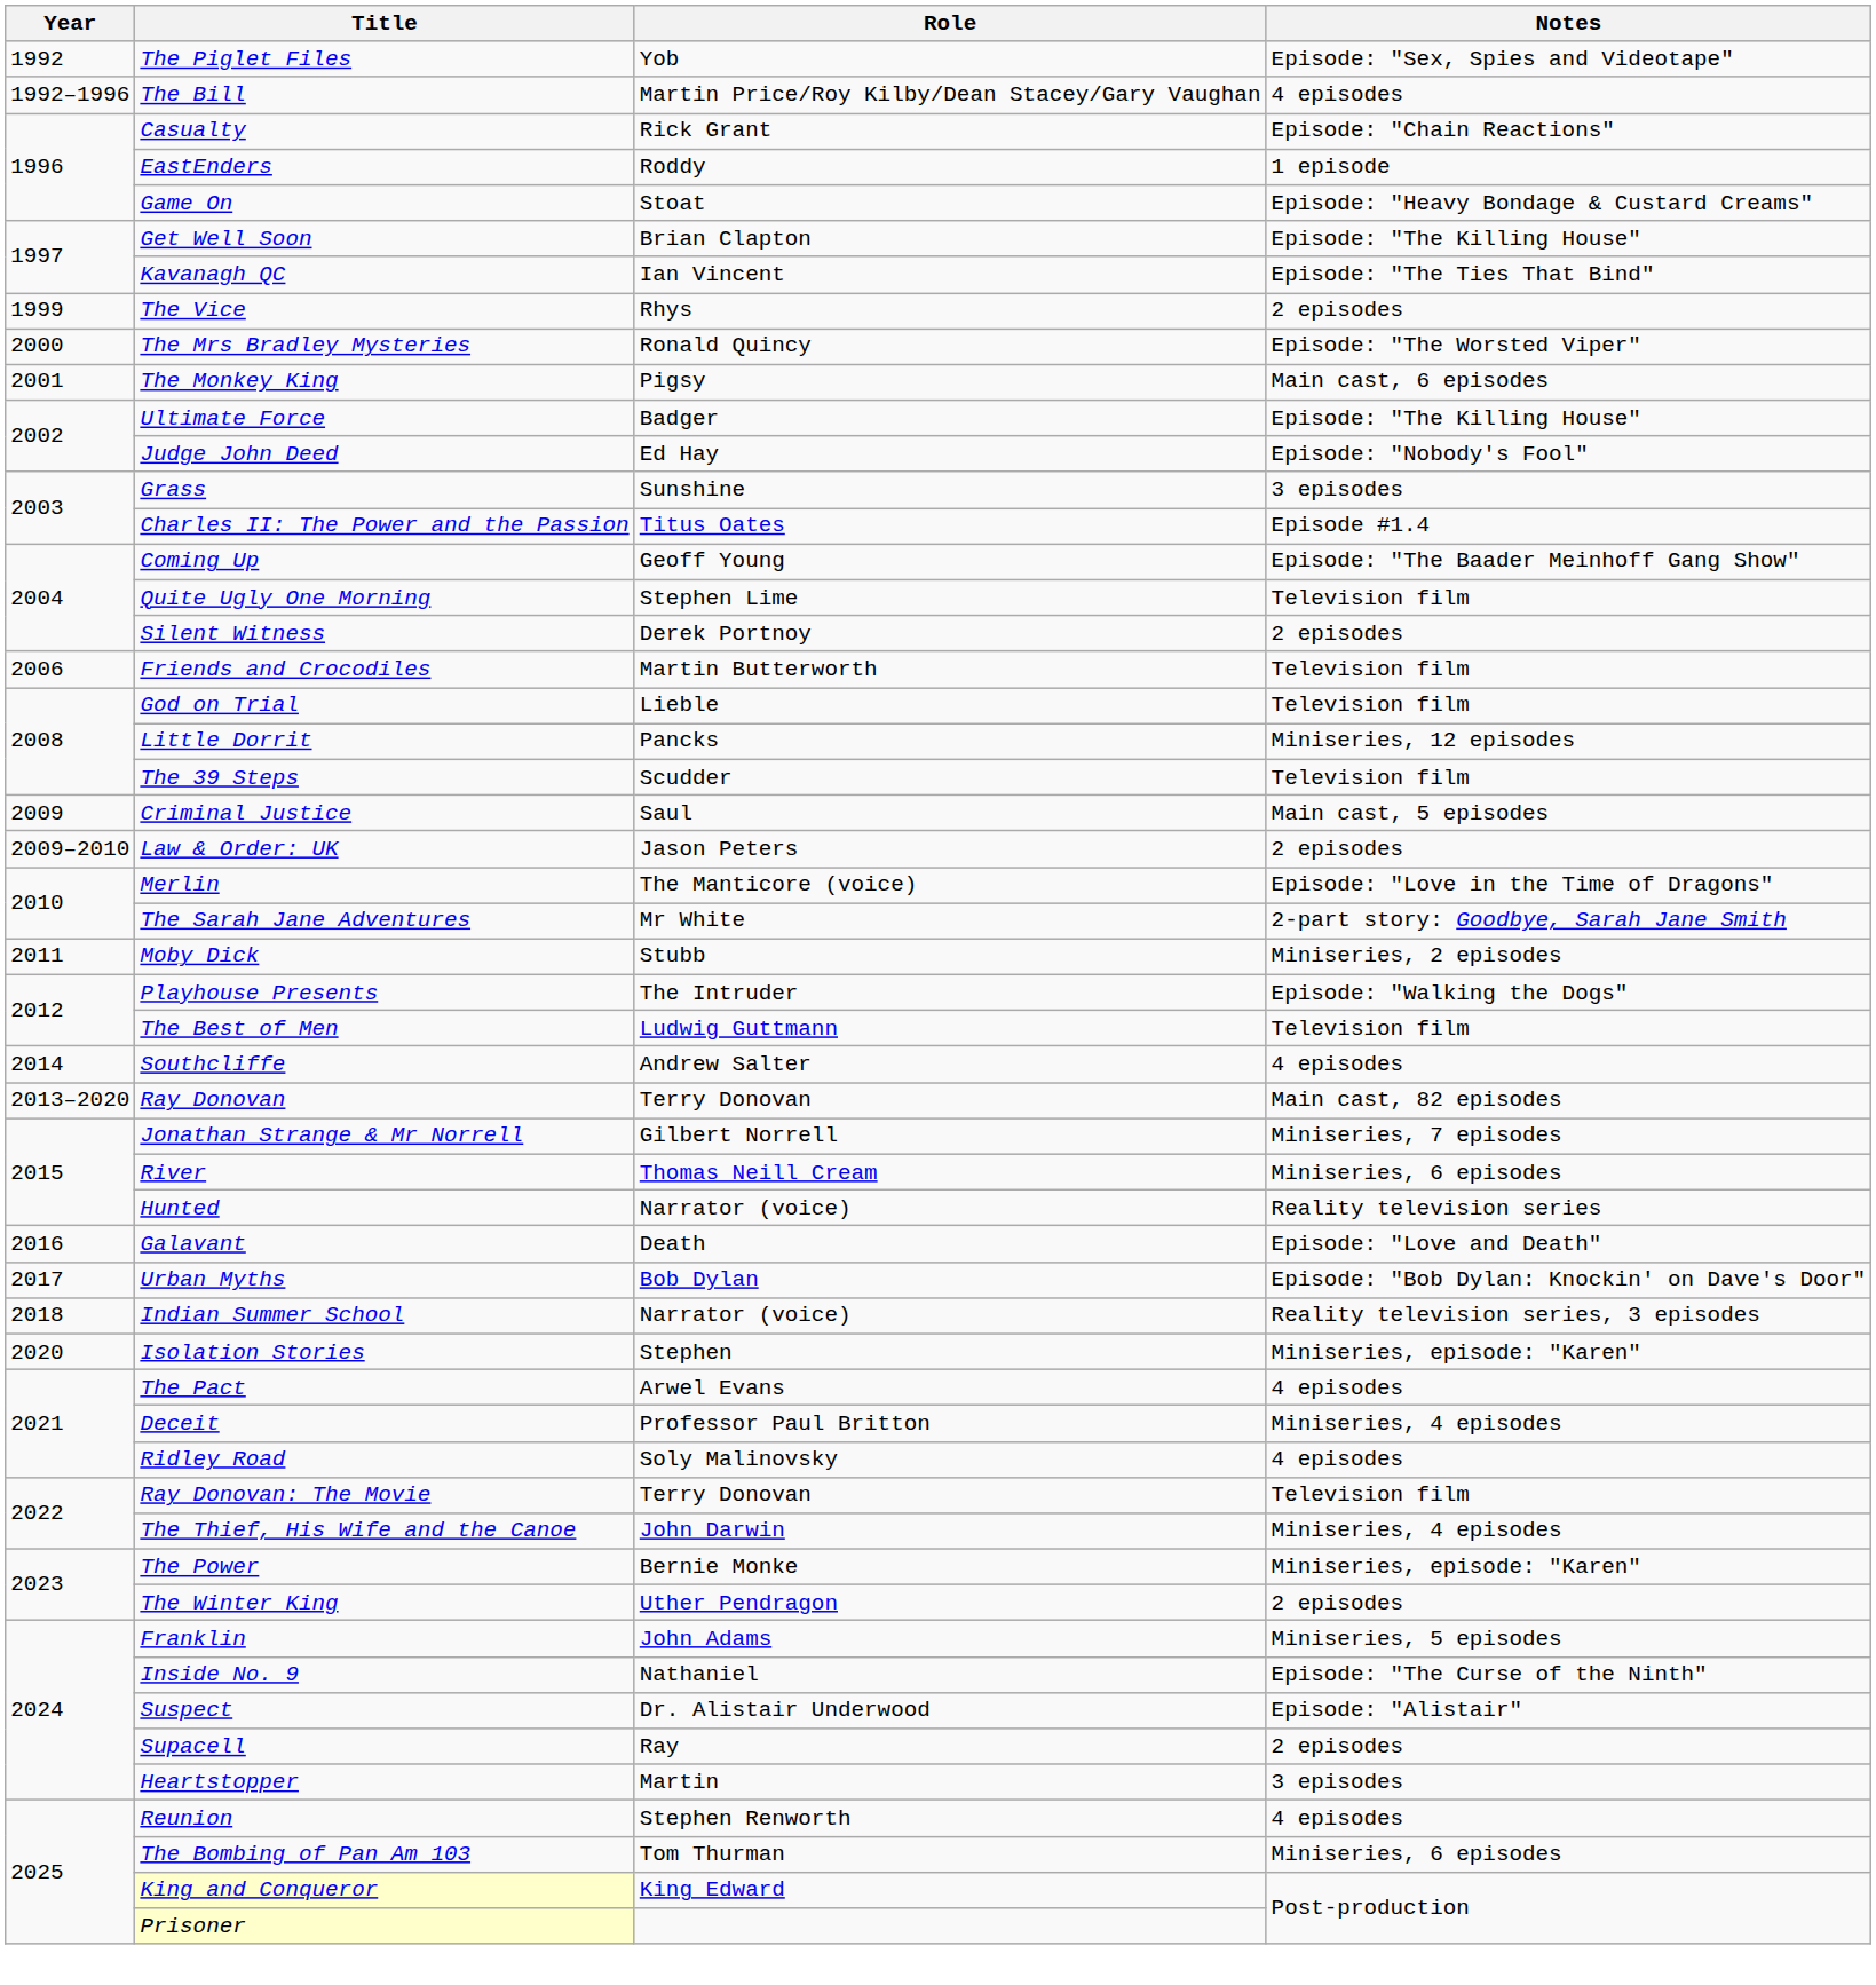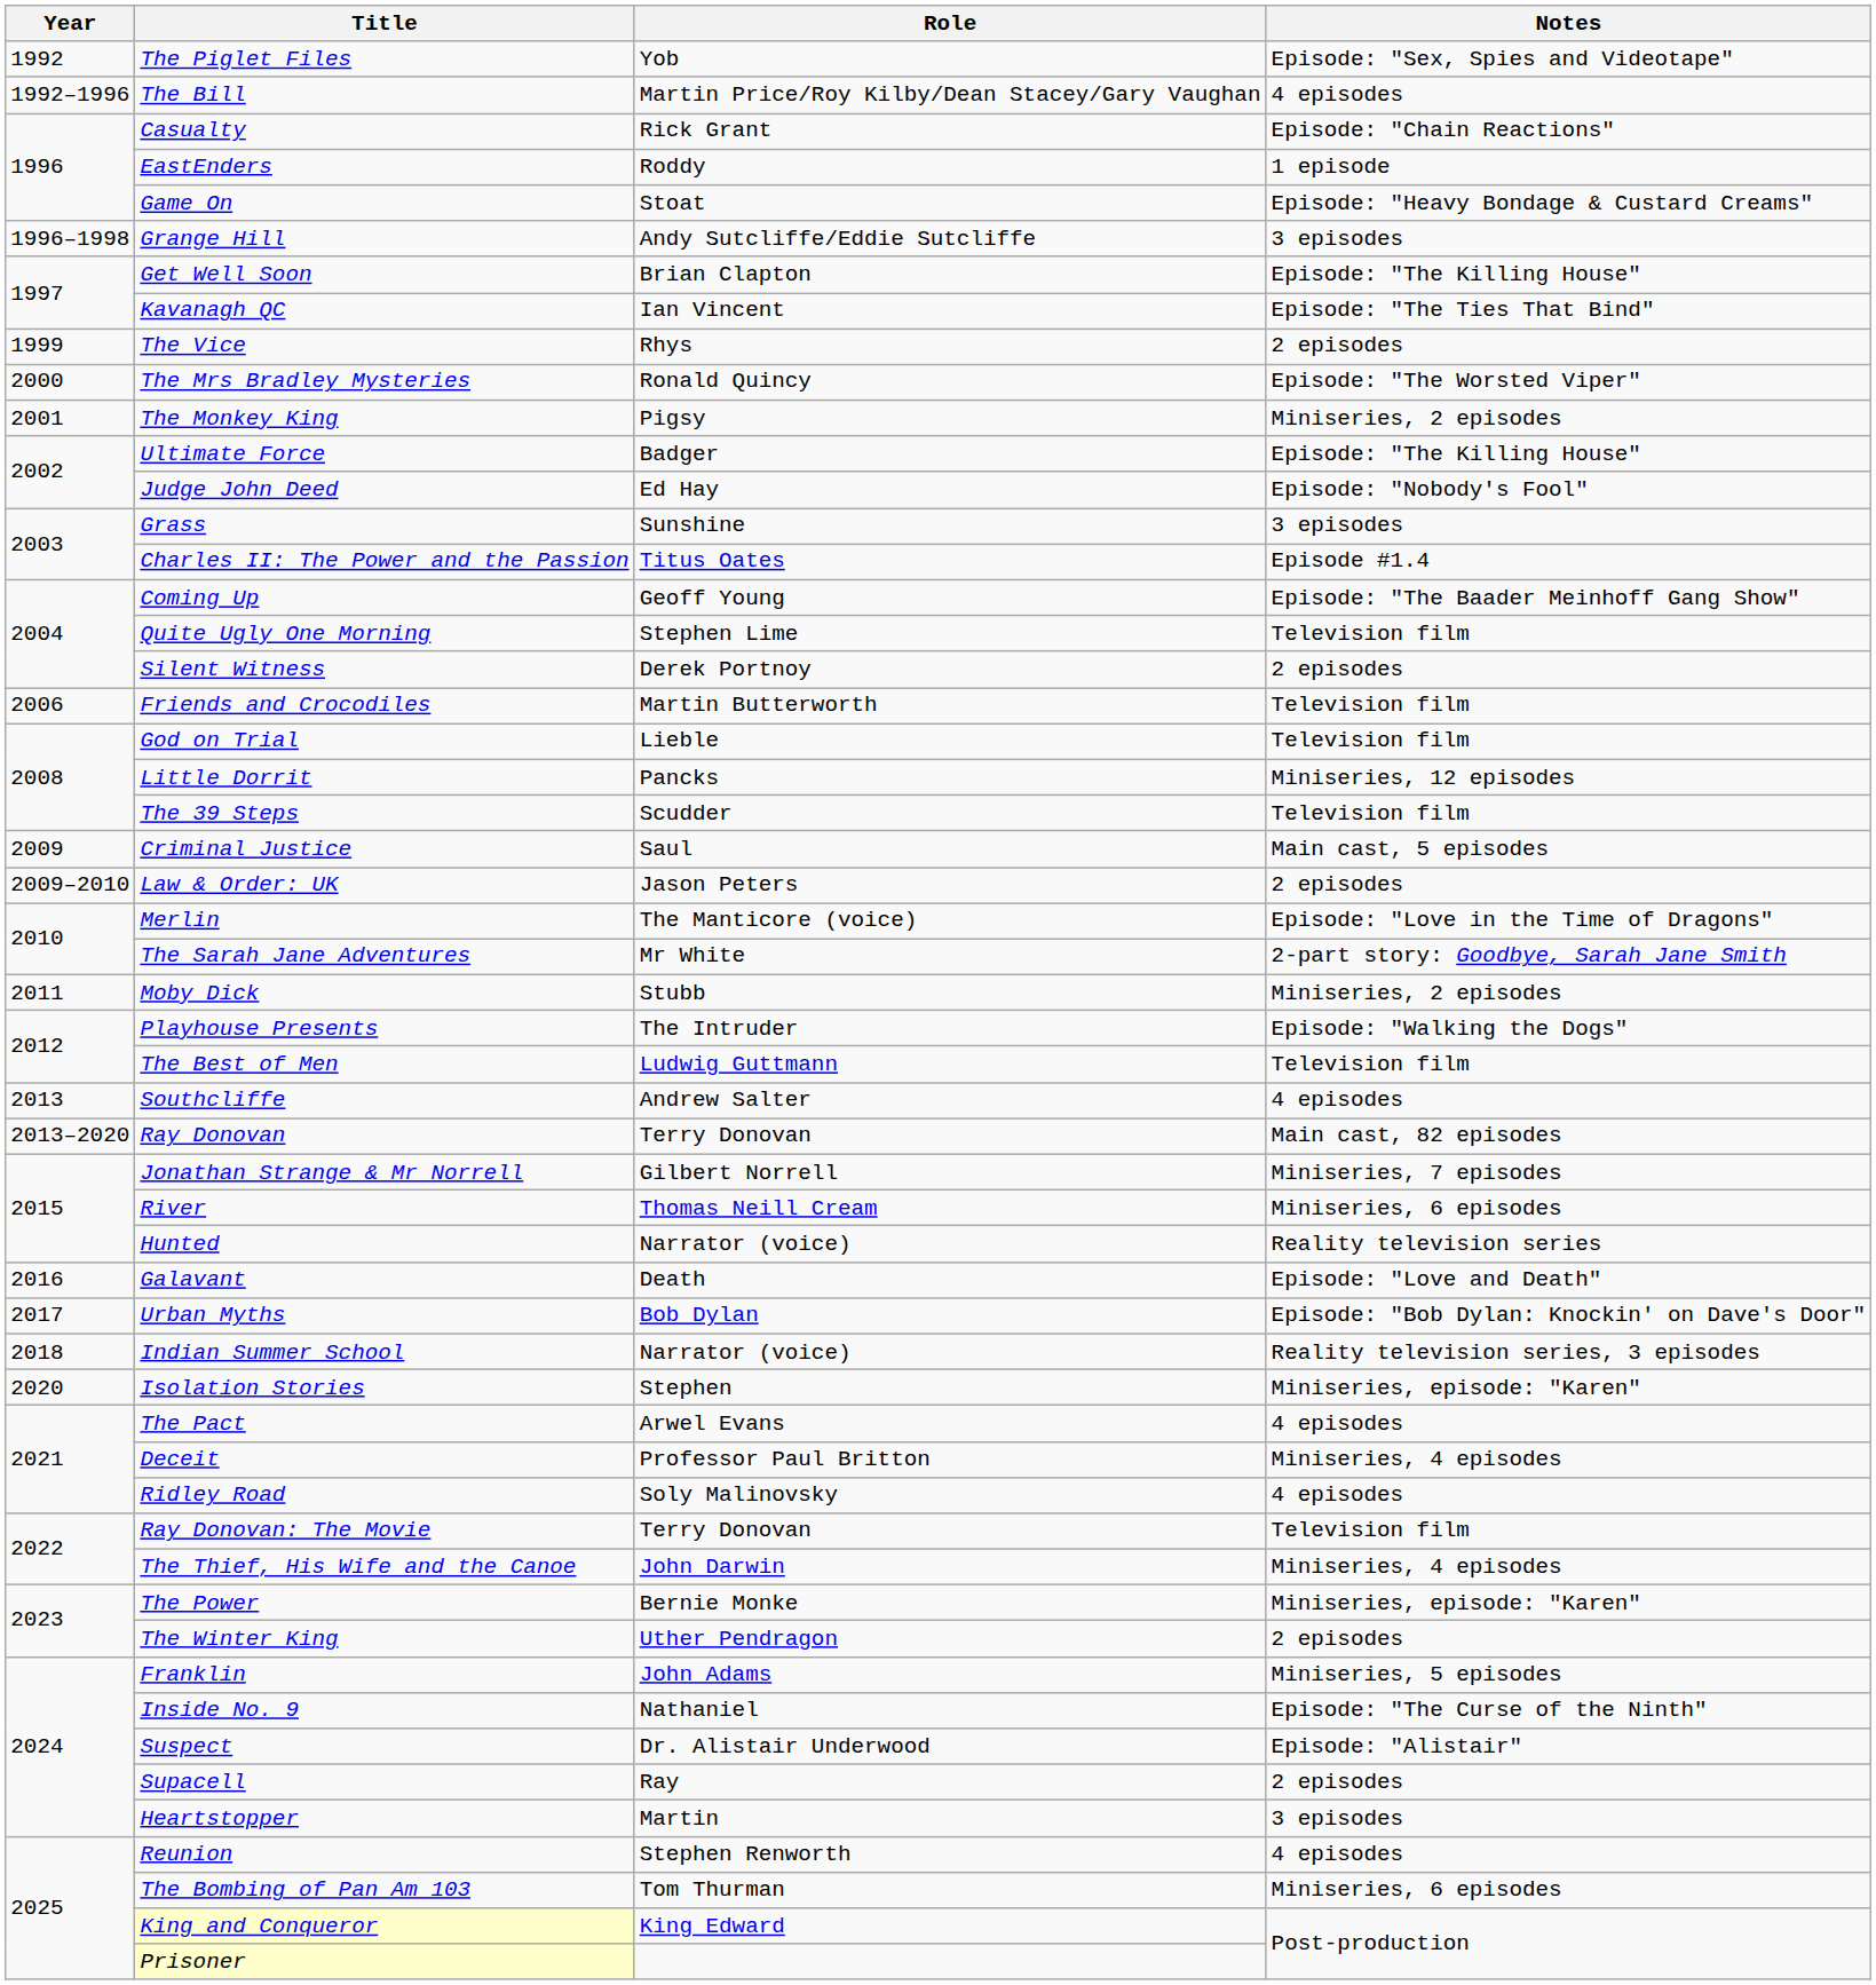+ row: 1996–1998 | Grange Hill | Andy Sutcliffe/Eddie Sutcliffe | 3 episodes
The Monkey King | Notes: Main cast, 6 episodes -> Miniseries, 2 episodes
Southcliffe | Year: 2014 -> 2013
